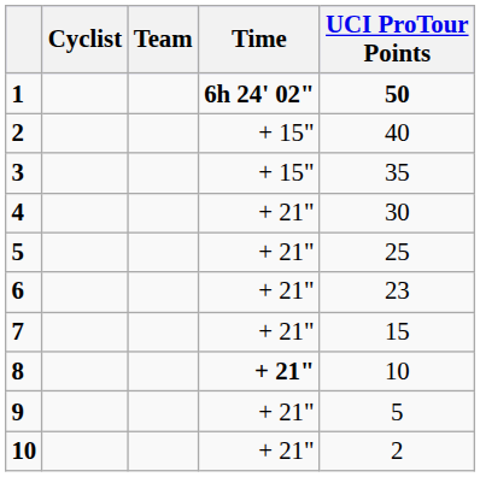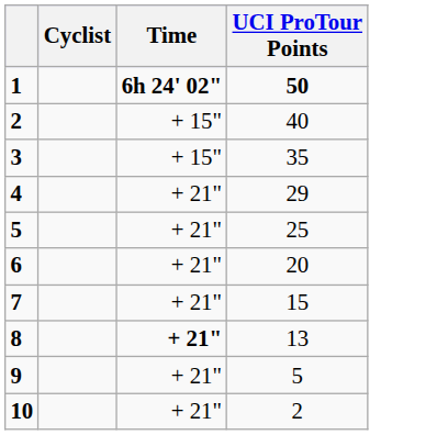- column: Team
4 | UCI ProTour Points: 30 -> 29
6 | UCI ProTour Points: 23 -> 20
8 | UCI ProTour Points: 10 -> 13
